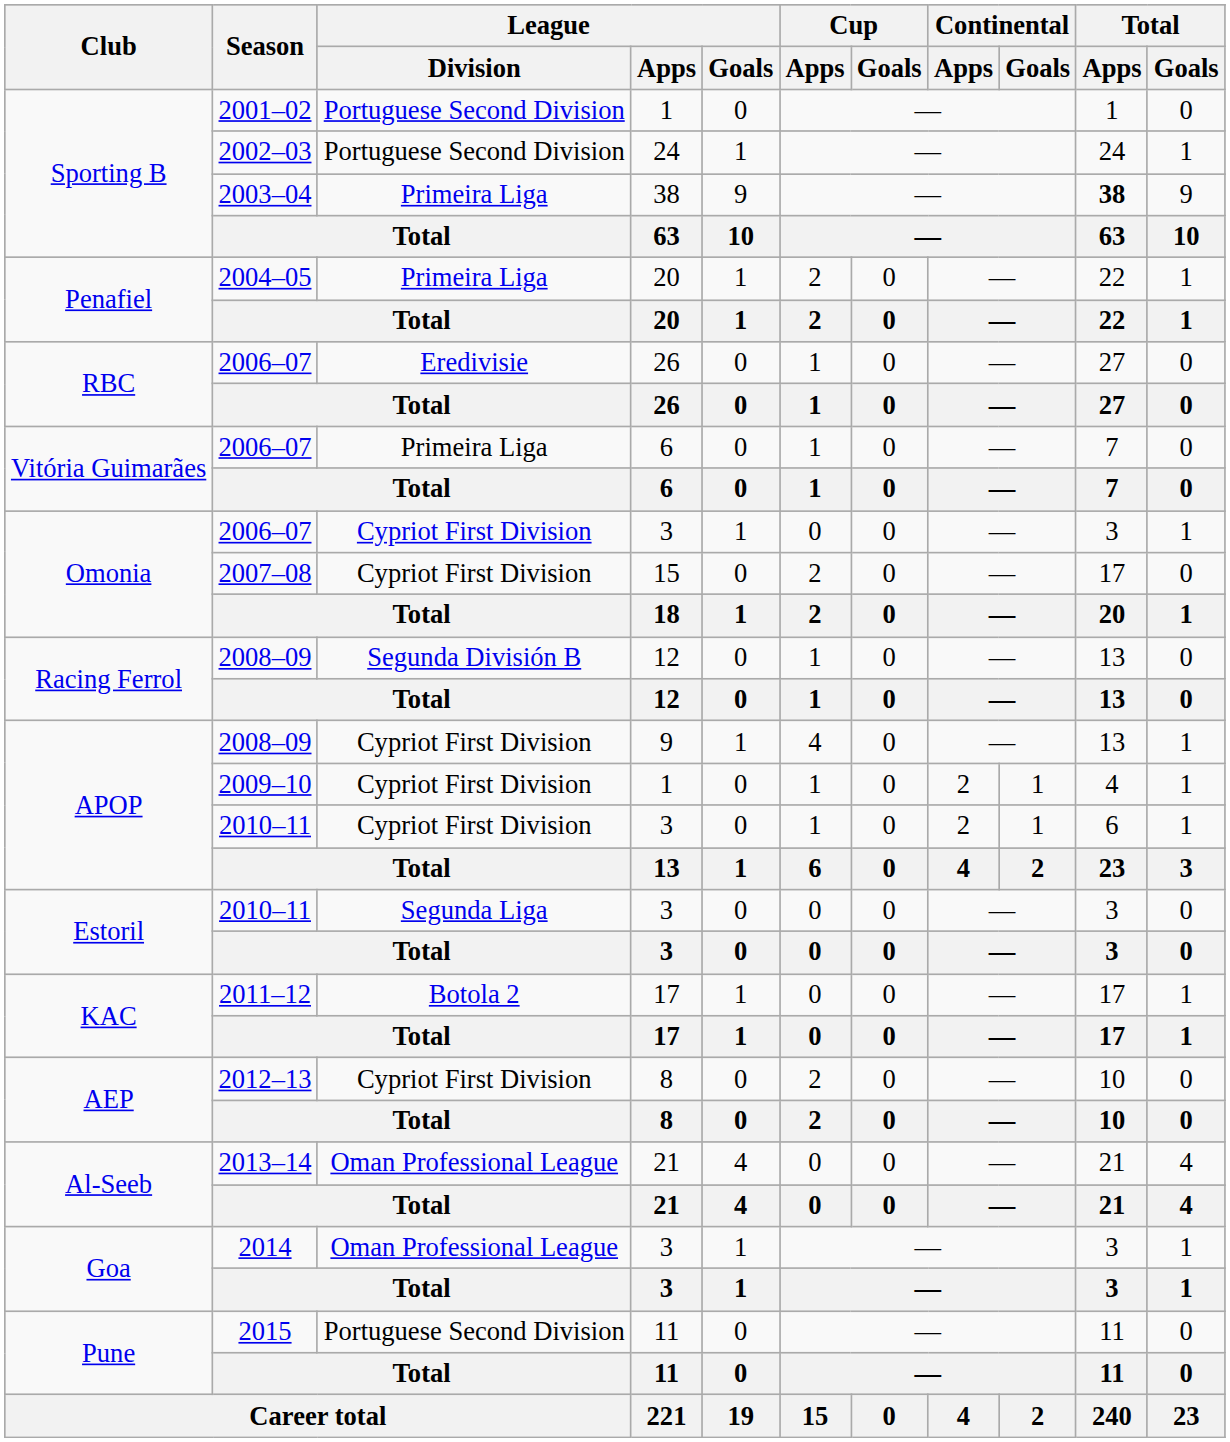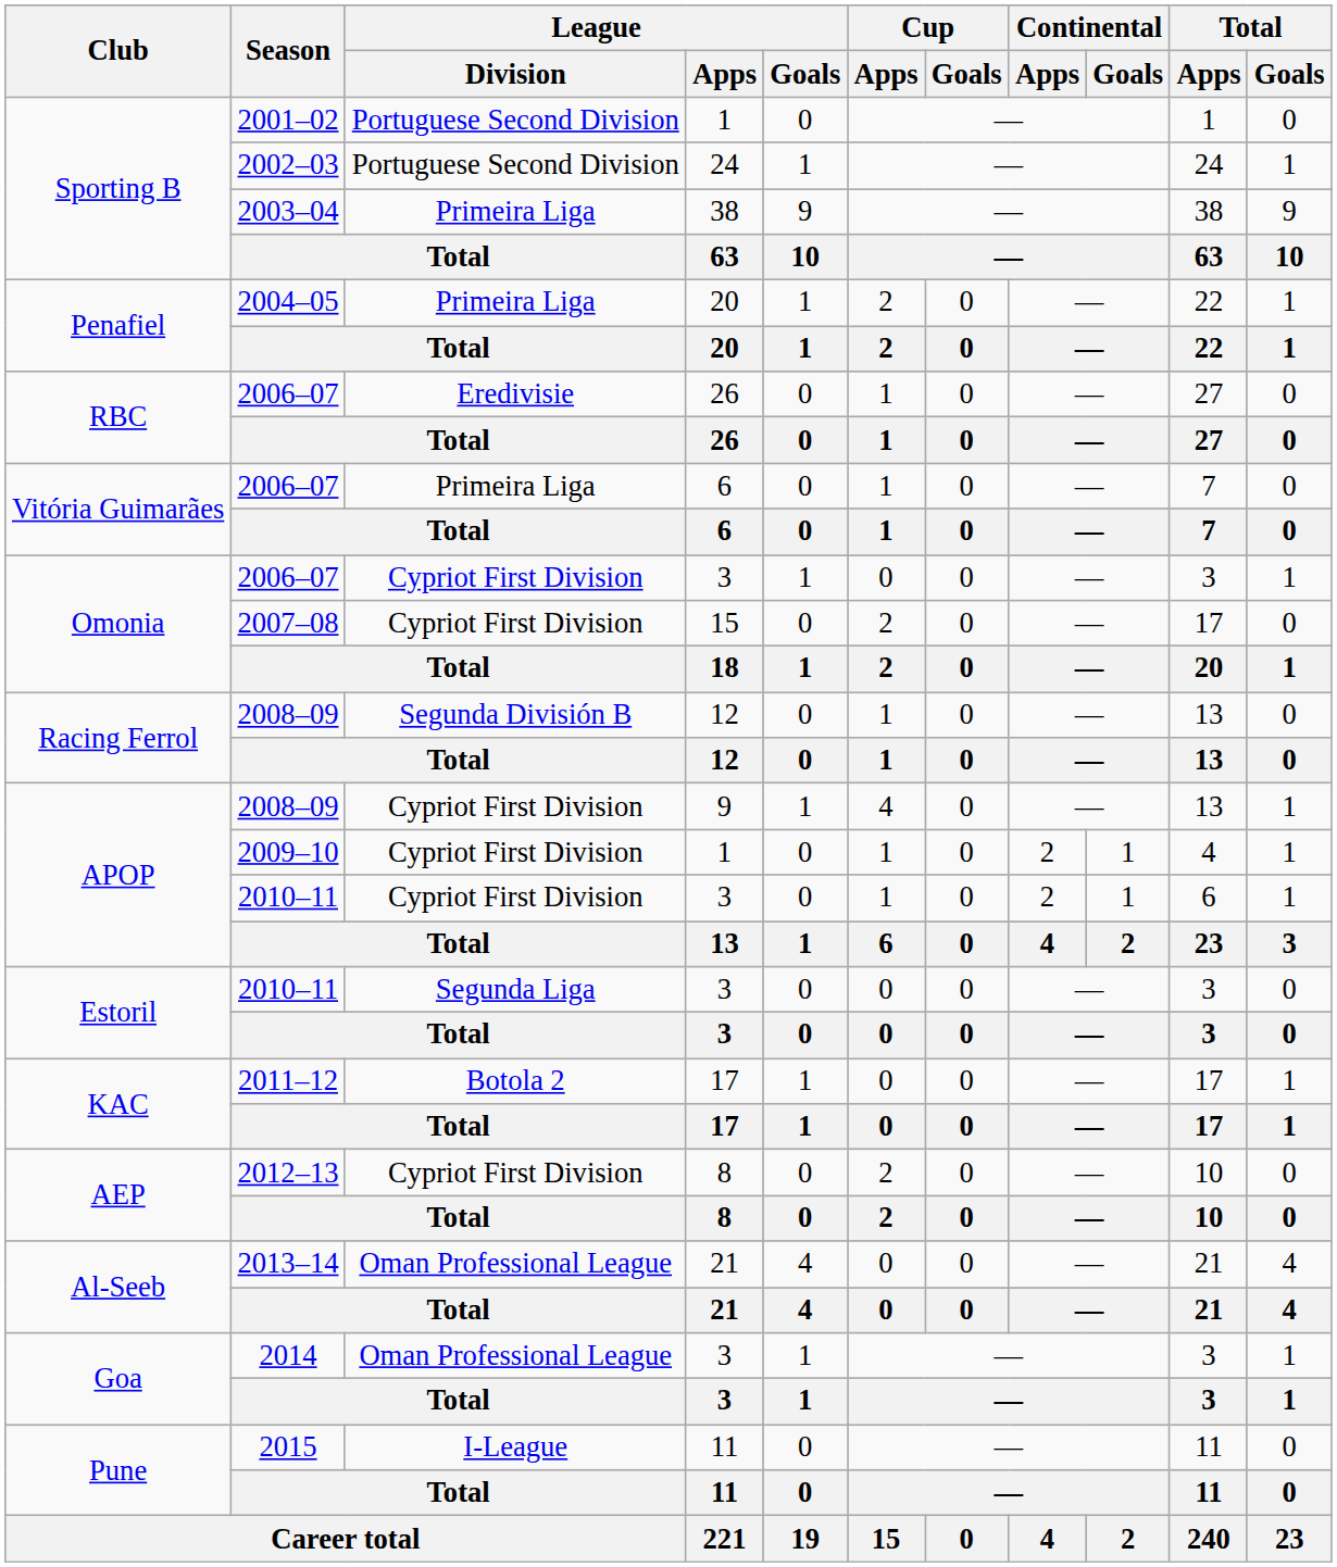2003–04 | Total / Apps: bold -> normal
2015 | League / Division: Portuguese Second Division -> I-League
